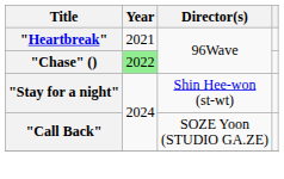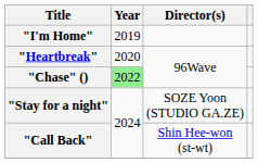+ row: "I'm Home" | 2019
"Heartbreak" | Year: 2021 -> 2020
"Stay for a night" | Director(s): Shin Hee-won (st-wt) -> SOZE Yoon (STUDIO GA.ZE)
"Call Back" | Director(s): SOZE Yoon (STUDIO GA.ZE) -> Shin Hee-won (st-wt)
